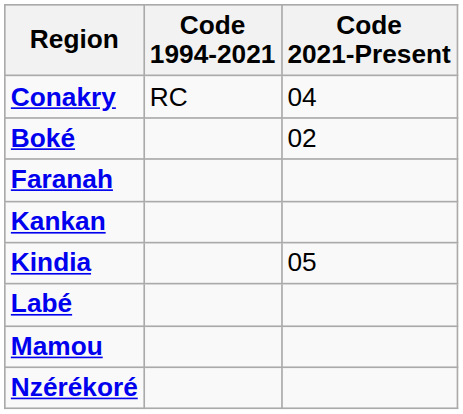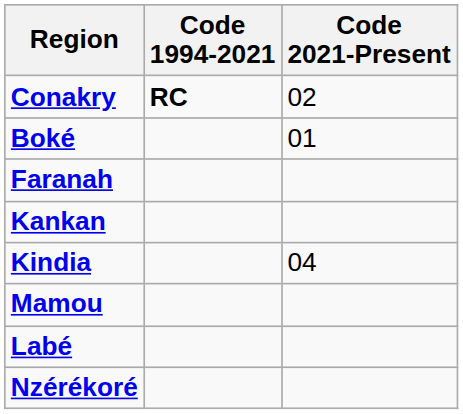Conakry | Code 1994-2021: normal -> bold
Conakry | Code 2021-Present: 04 -> 02
Boké | Code 2021-Present: 02 -> 01
Kindia | Code 2021-Present: 05 -> 04
rows swapped: Labé <-> Mamou
